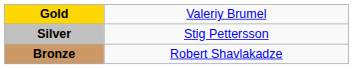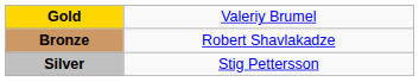rows swapped: Silver <-> Bronze
